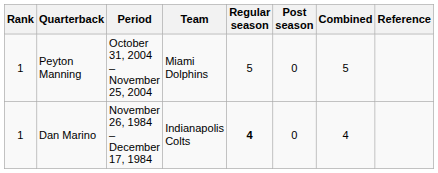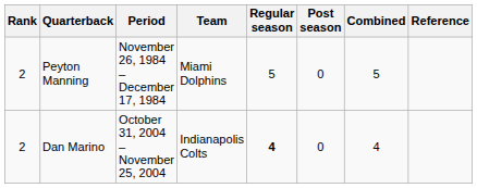Peyton Manning | Rank: 1 -> 2
Peyton Manning | Period: October 31, 2004 – November 25, 2004 -> November 26, 1984 – December 17, 1984
Dan Marino | Rank: 1 -> 2
Dan Marino | Period: November 26, 1984 – December 17, 1984 -> October 31, 2004 – November 25, 2004
